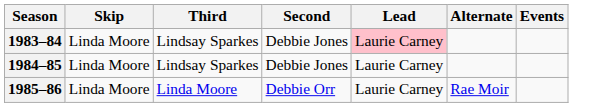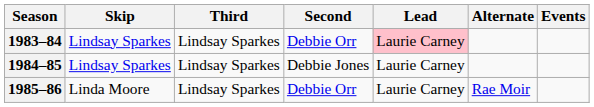1983–84 | Skip: Linda Moore -> Lindsay Sparkes
1983–84 | Second: Debbie Jones -> Debbie Orr
1984–85 | Skip: Linda Moore -> Lindsay Sparkes
1985–86 | Third: Linda Moore -> Lindsay Sparkes
